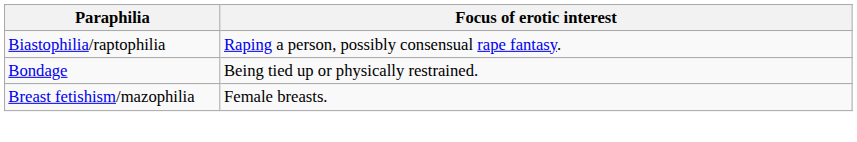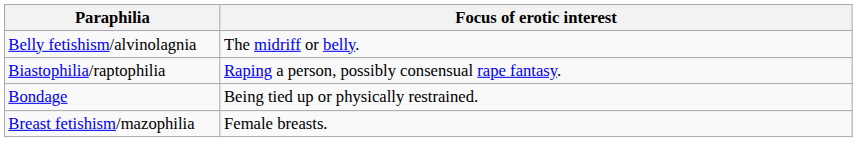+ row: Belly fetishism/alvinolagnia | The midriff or belly.
